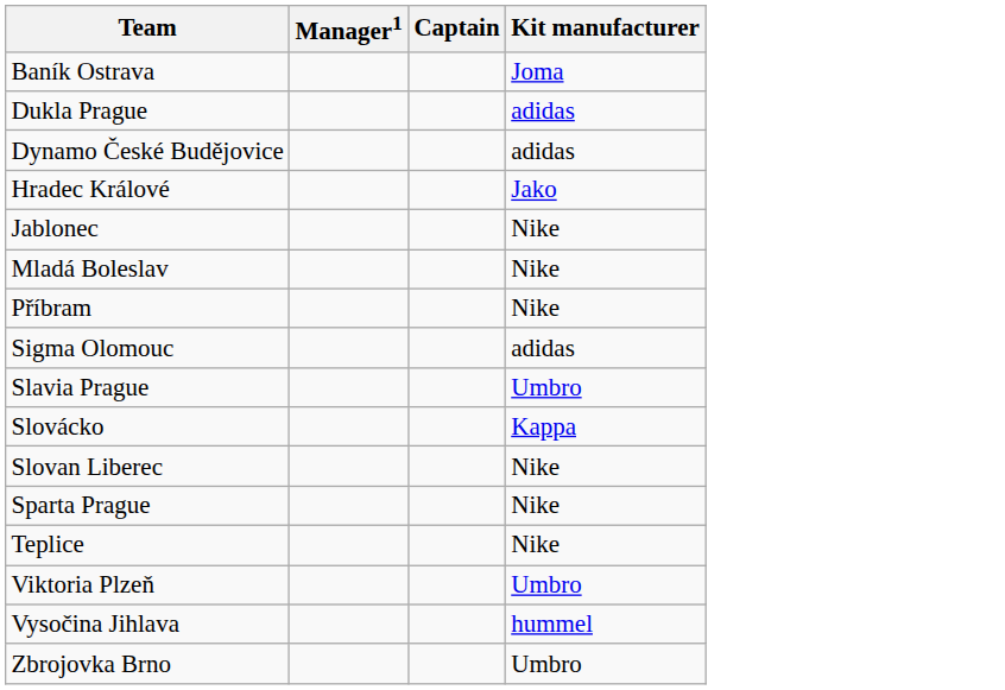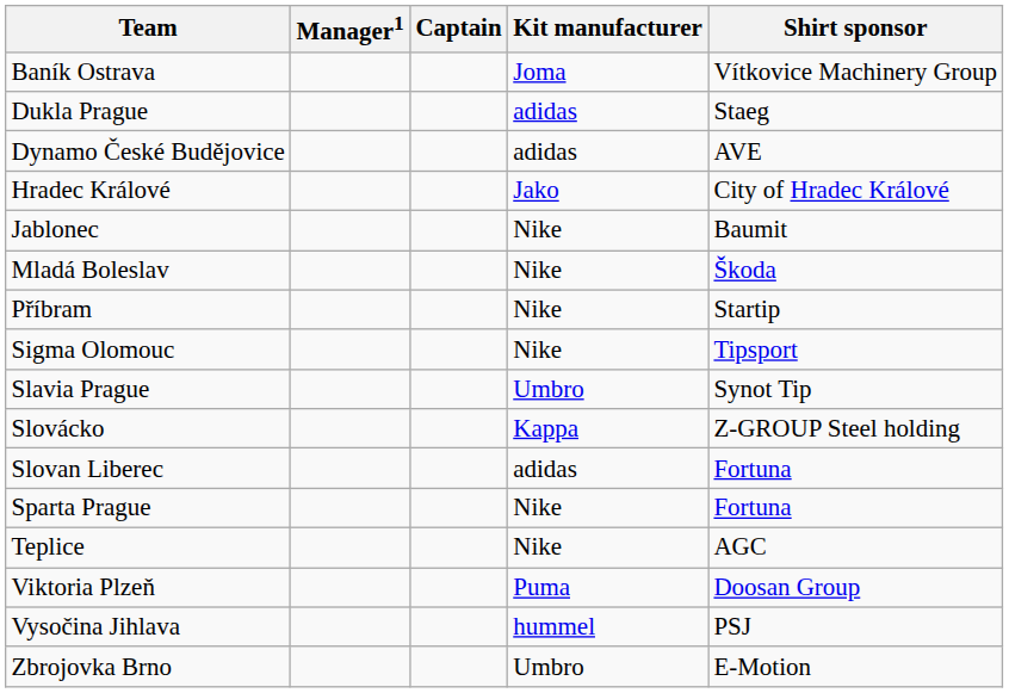+ column: Shirt sponsor | Vítkovice Machinery Group | Staeg | AVE | City of Hradec Králové | Baumit | Škoda | Startip | Tipsport | Synot Tip | Z-GROUP Steel holding | Fortuna | Fortuna | AGC | Doosan Group | PSJ | E-Motion
Sigma Olomouc | Kit manufacturer: adidas -> Nike
Slovan Liberec | Kit manufacturer: Nike -> adidas
Viktoria Plzeň | Kit manufacturer: Umbro -> Puma
